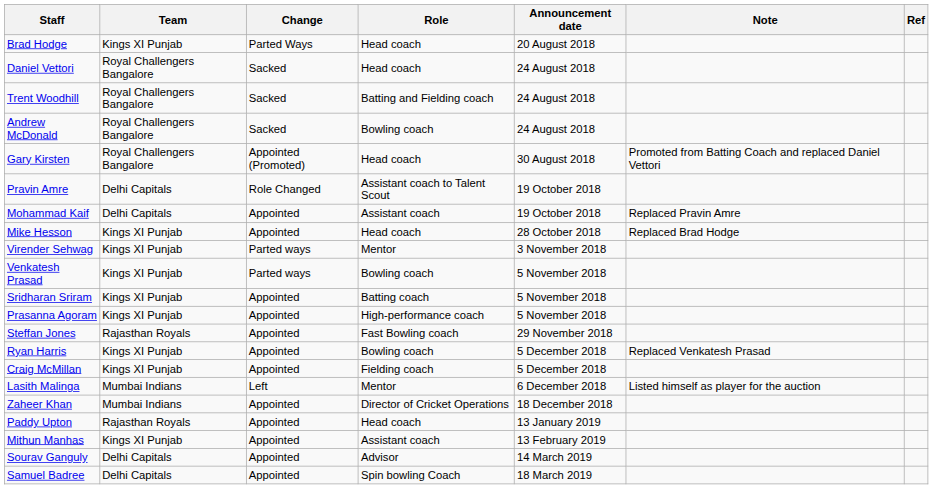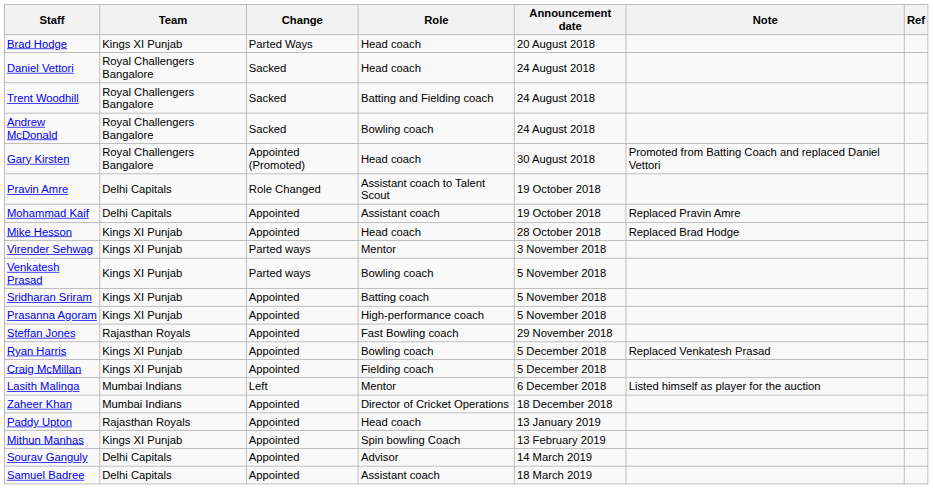Mithun Manhas | Role: Assistant coach -> Spin bowling Coach
Samuel Badree | Role: Spin bowling Coach -> Assistant coach
